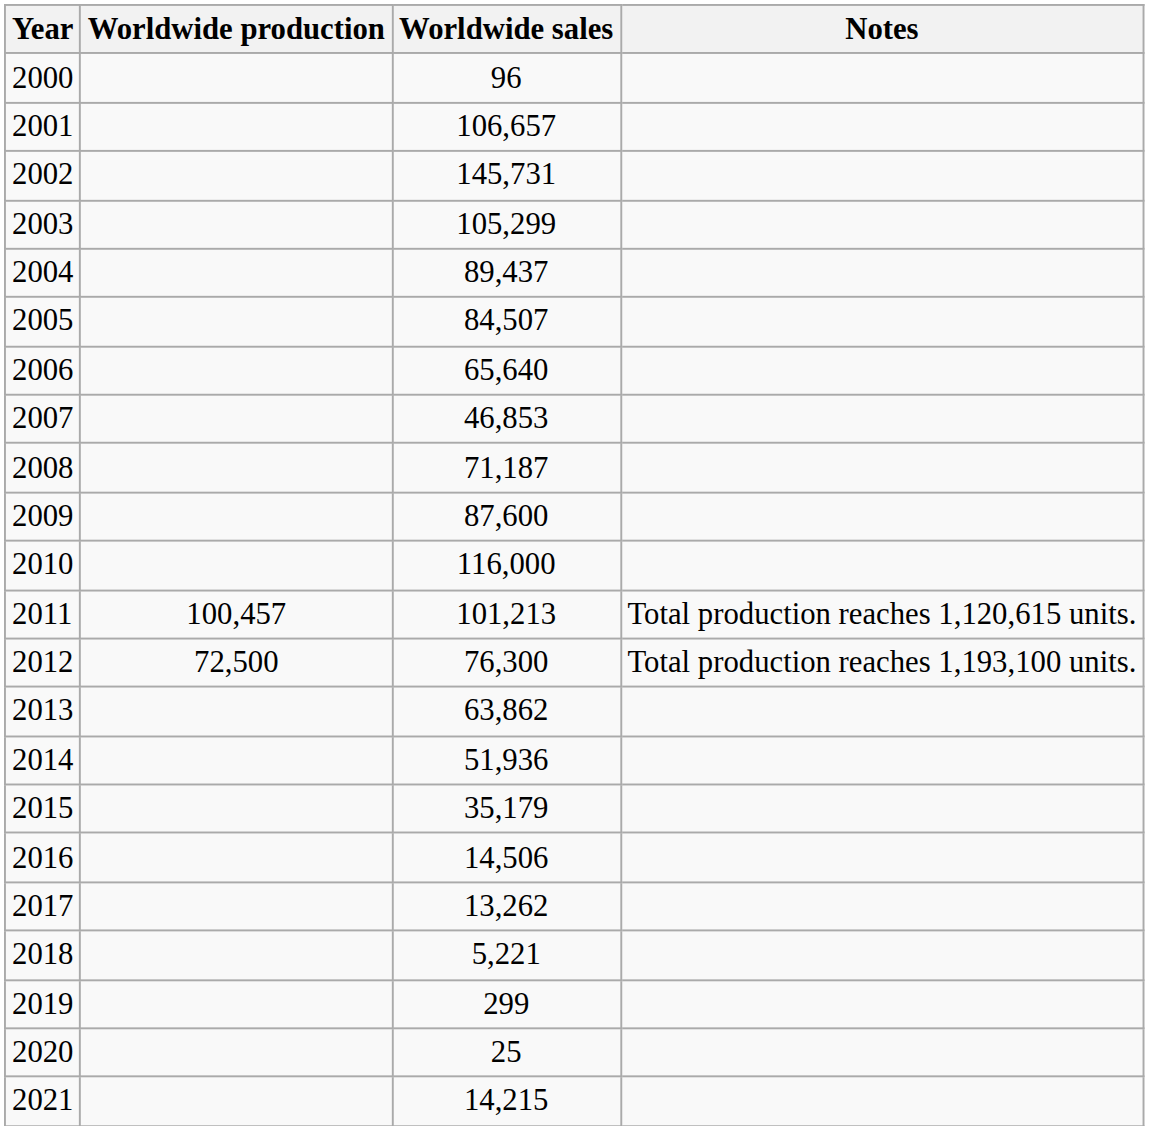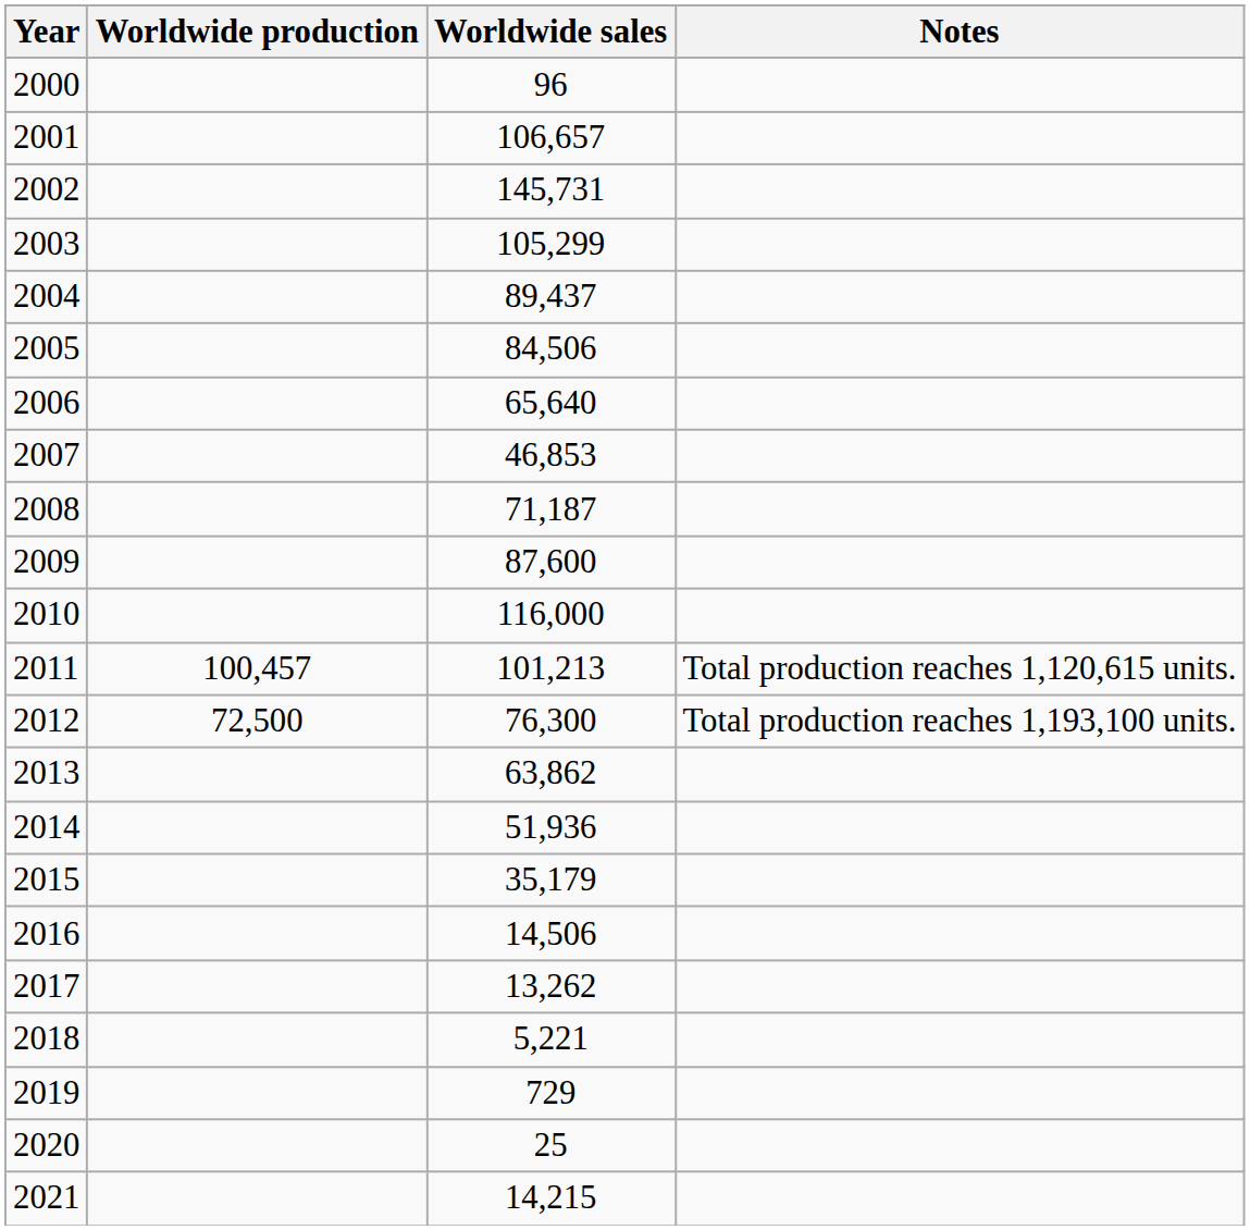2005 | Worldwide sales: 84,507 -> 84,506
2019 | Worldwide sales: 299 -> 729
